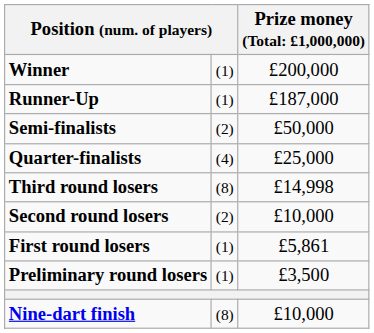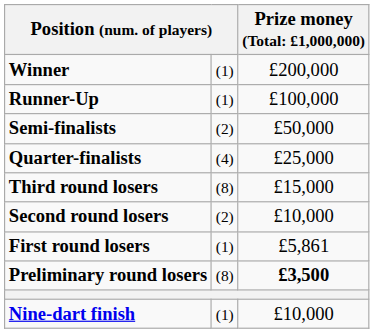Runner-Up | column 3: £187,000 -> £100,000
Third round losers | column 3: £14,998 -> £15,000
Preliminary round losers | column 2: (1) -> (8)
Preliminary round losers | column 3: normal -> bold
Nine-dart finish | column 2: (8) -> (1)
